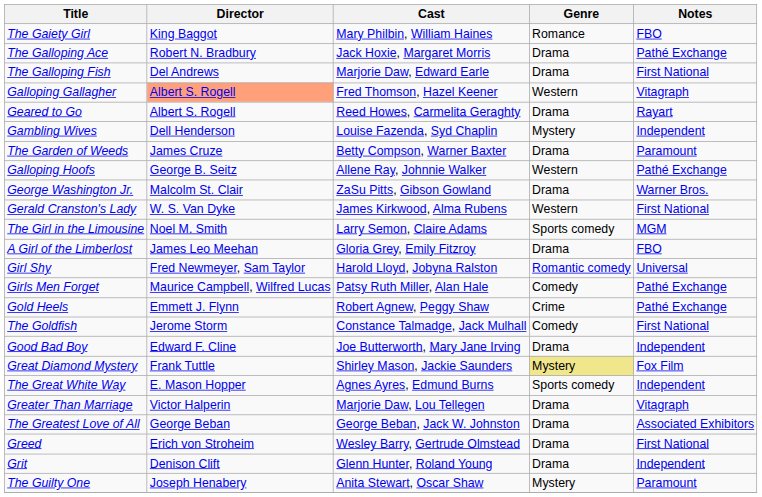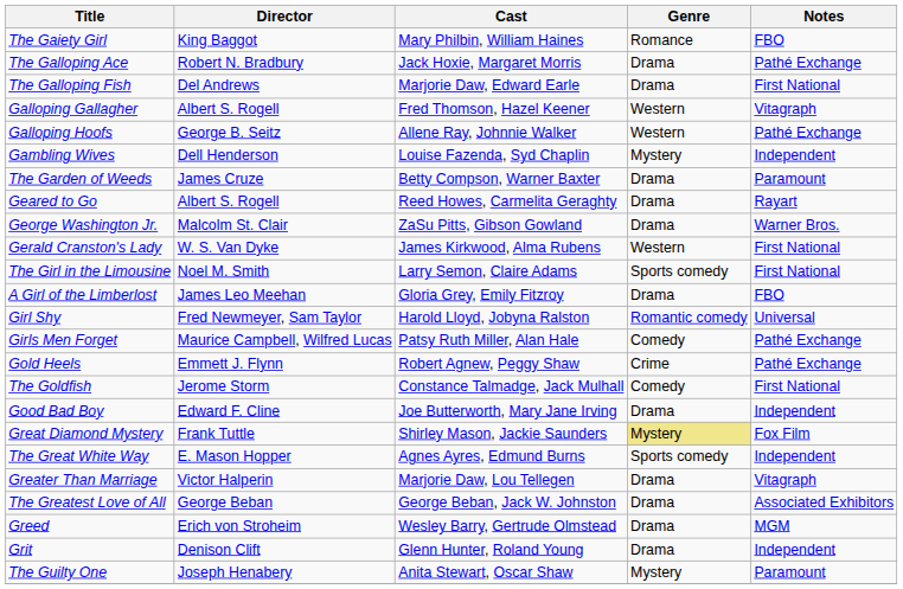Galloping Gallagher | Director: lightsalmon background -> no background
rows swapped: Galloping Hoofs <-> Geared to Go
The Girl in the Limousine | Notes: MGM -> First National
Greed | Notes: First National -> MGM
